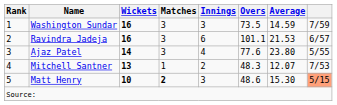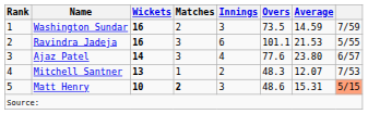Washington Sundar | Matches: 3 -> 2
Ravindra Jadeja | column 8: 6/57 -> 5/55
Ajaz Patel | column 8: 5/55 -> 6/57
Matt Henry | Average: 15.30 -> 15.31
